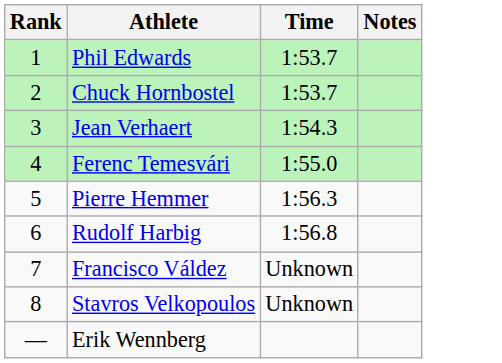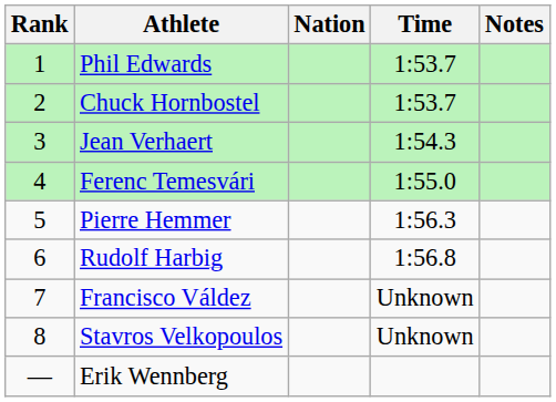+ column: Nation
